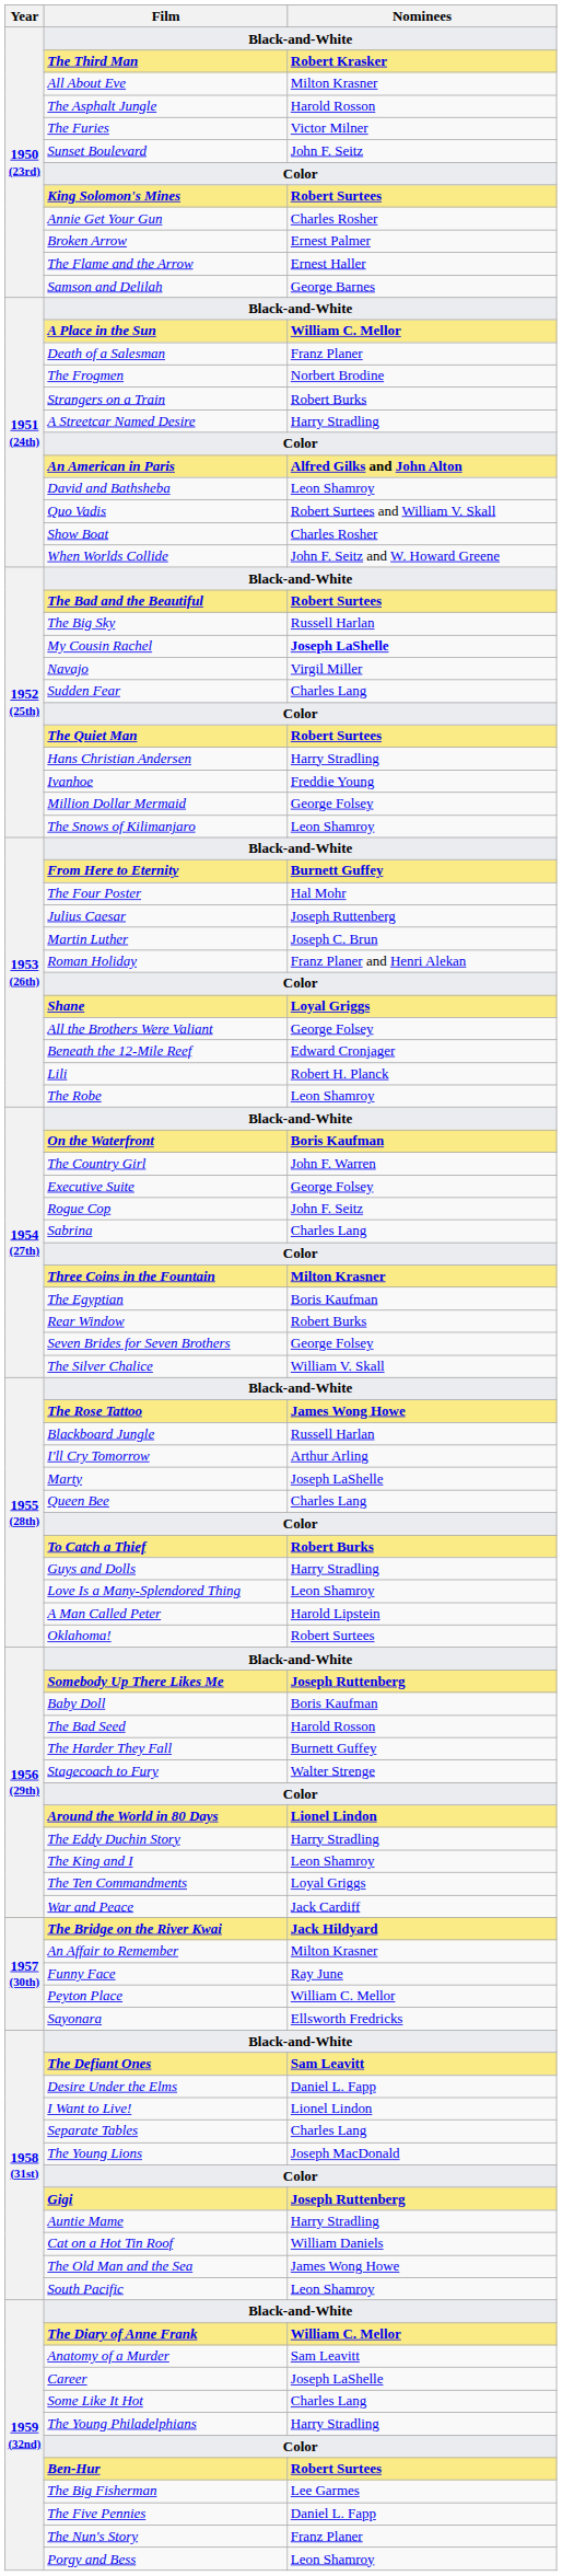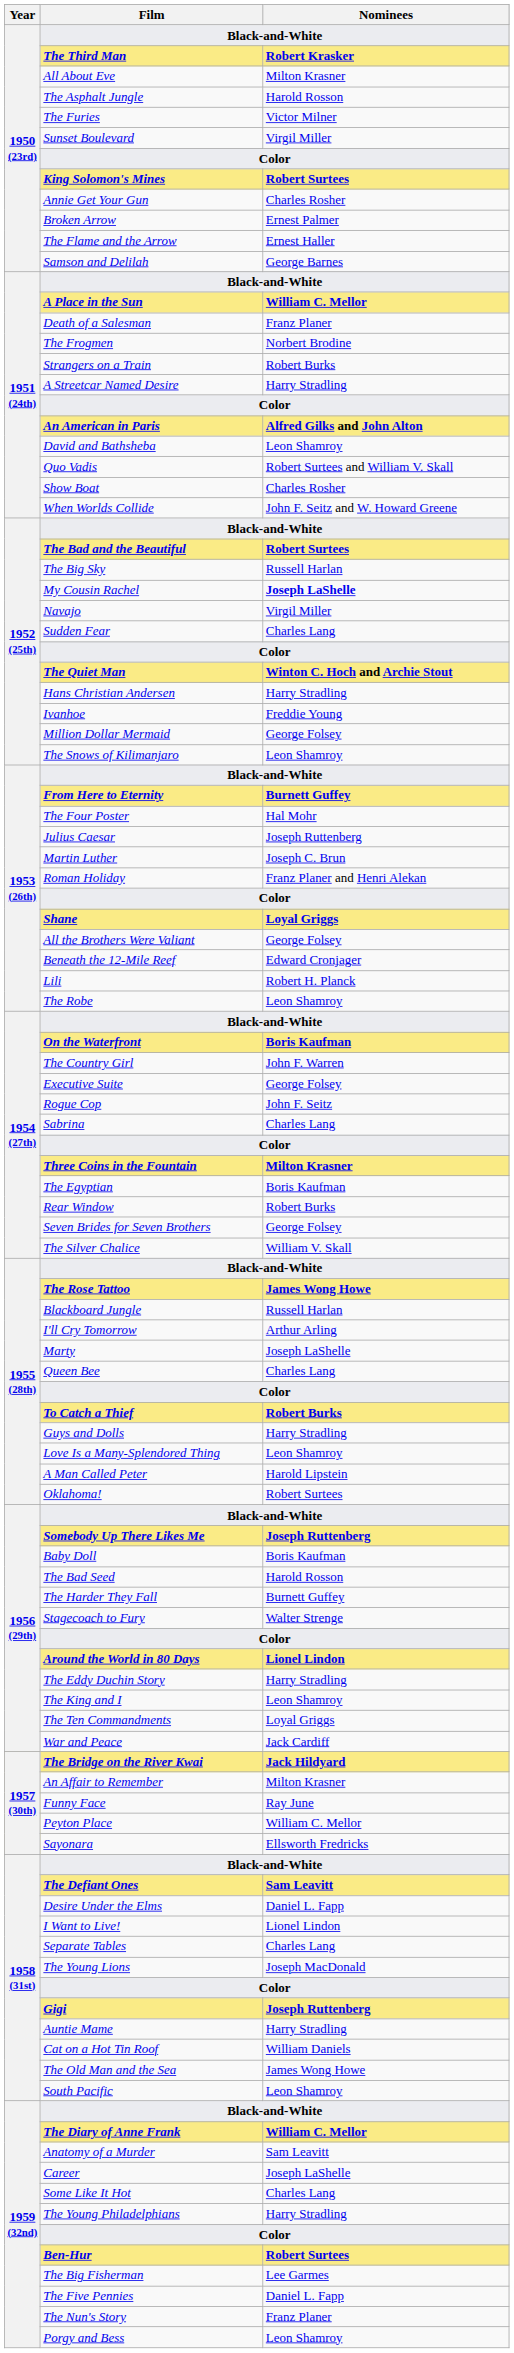Sunset Boulevard | Nominees: John F. Seitz -> Virgil Miller
The Quiet Man | Nominees: Robert Surtees -> Winton C. Hoch and Archie Stout
